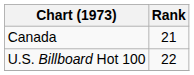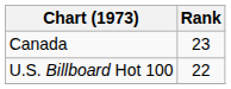Canada | Rank: 21 -> 23
